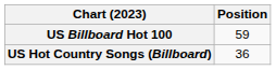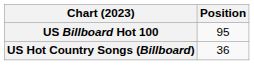US Billboard Hot 100 | Position: 59 -> 95
